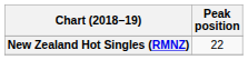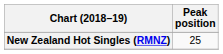New Zealand Hot Singles (RMNZ) | Peak position: 22 -> 25
